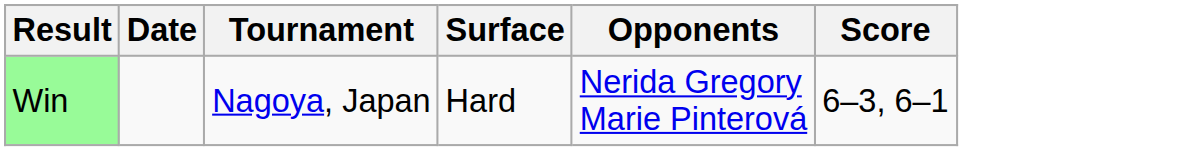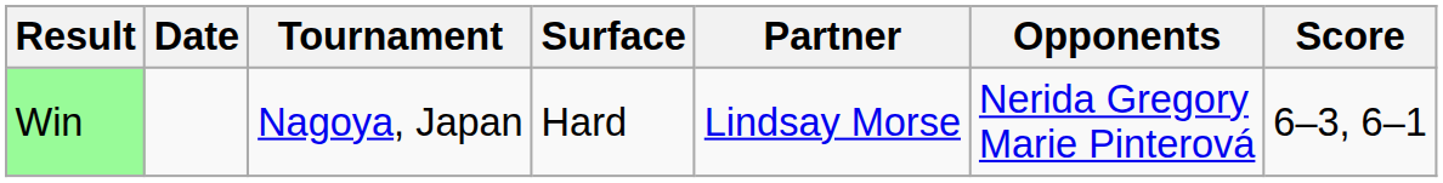+ column: Partner | Lindsay Morse
